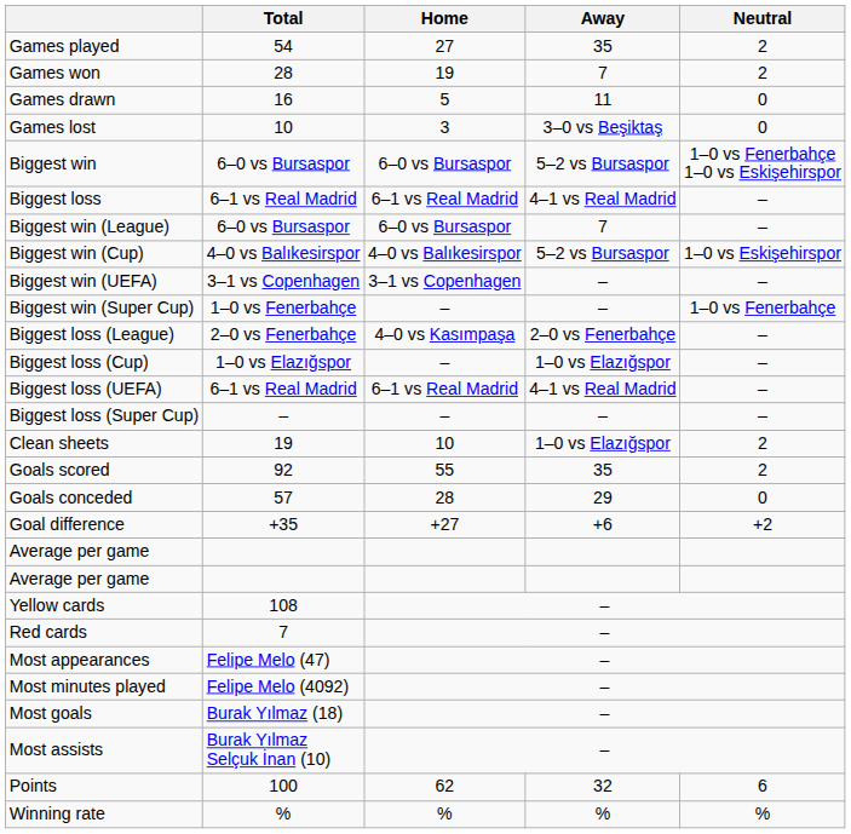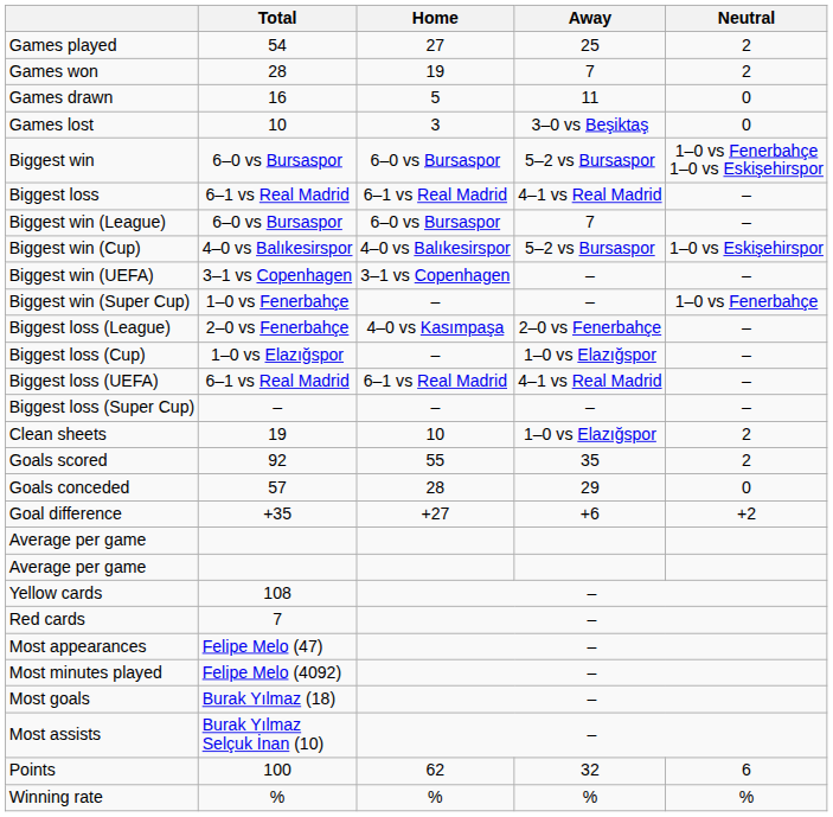Games played | Away: 35 -> 25
